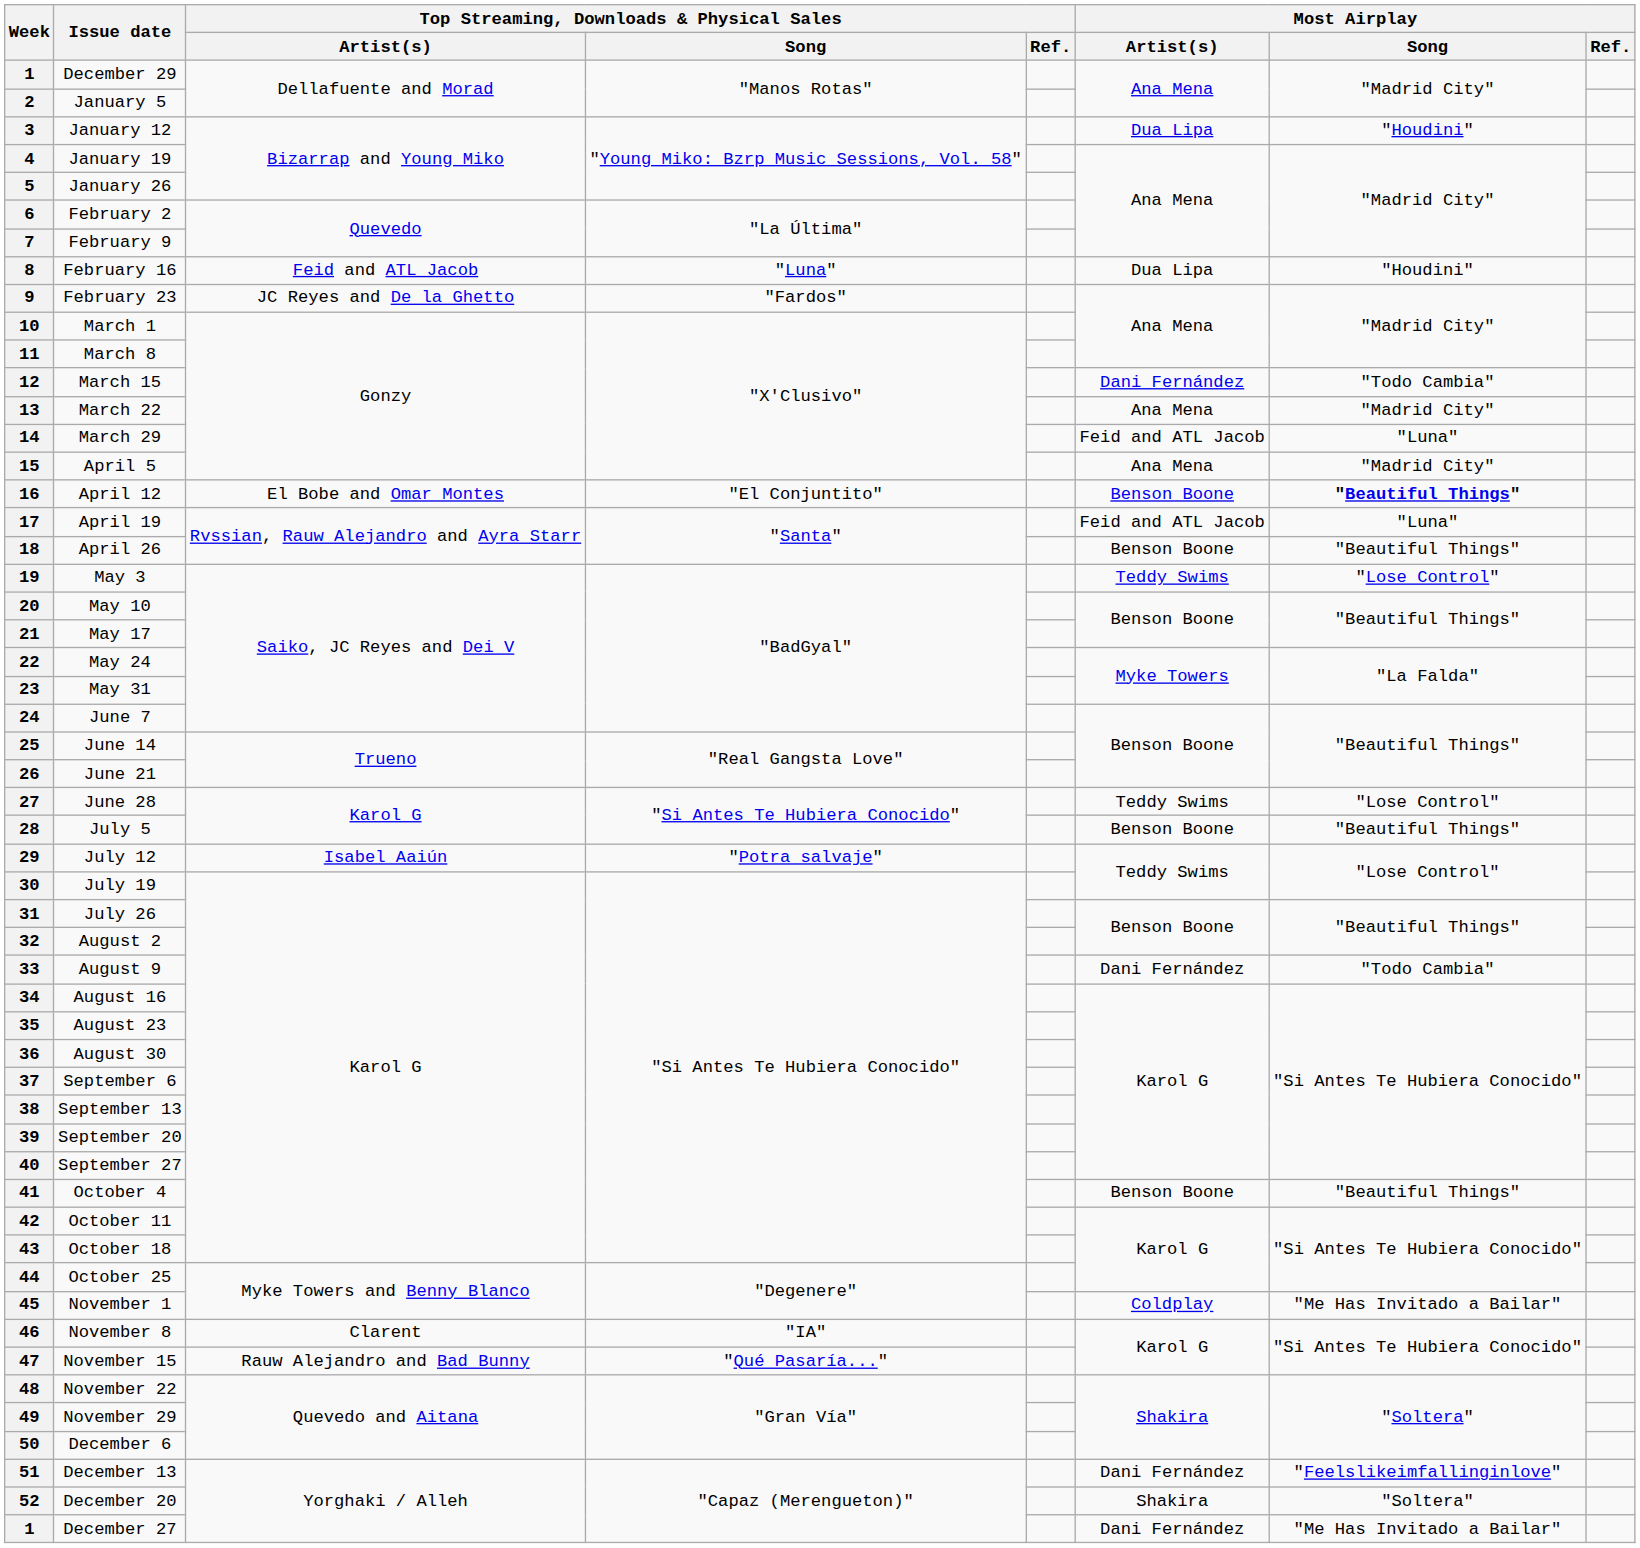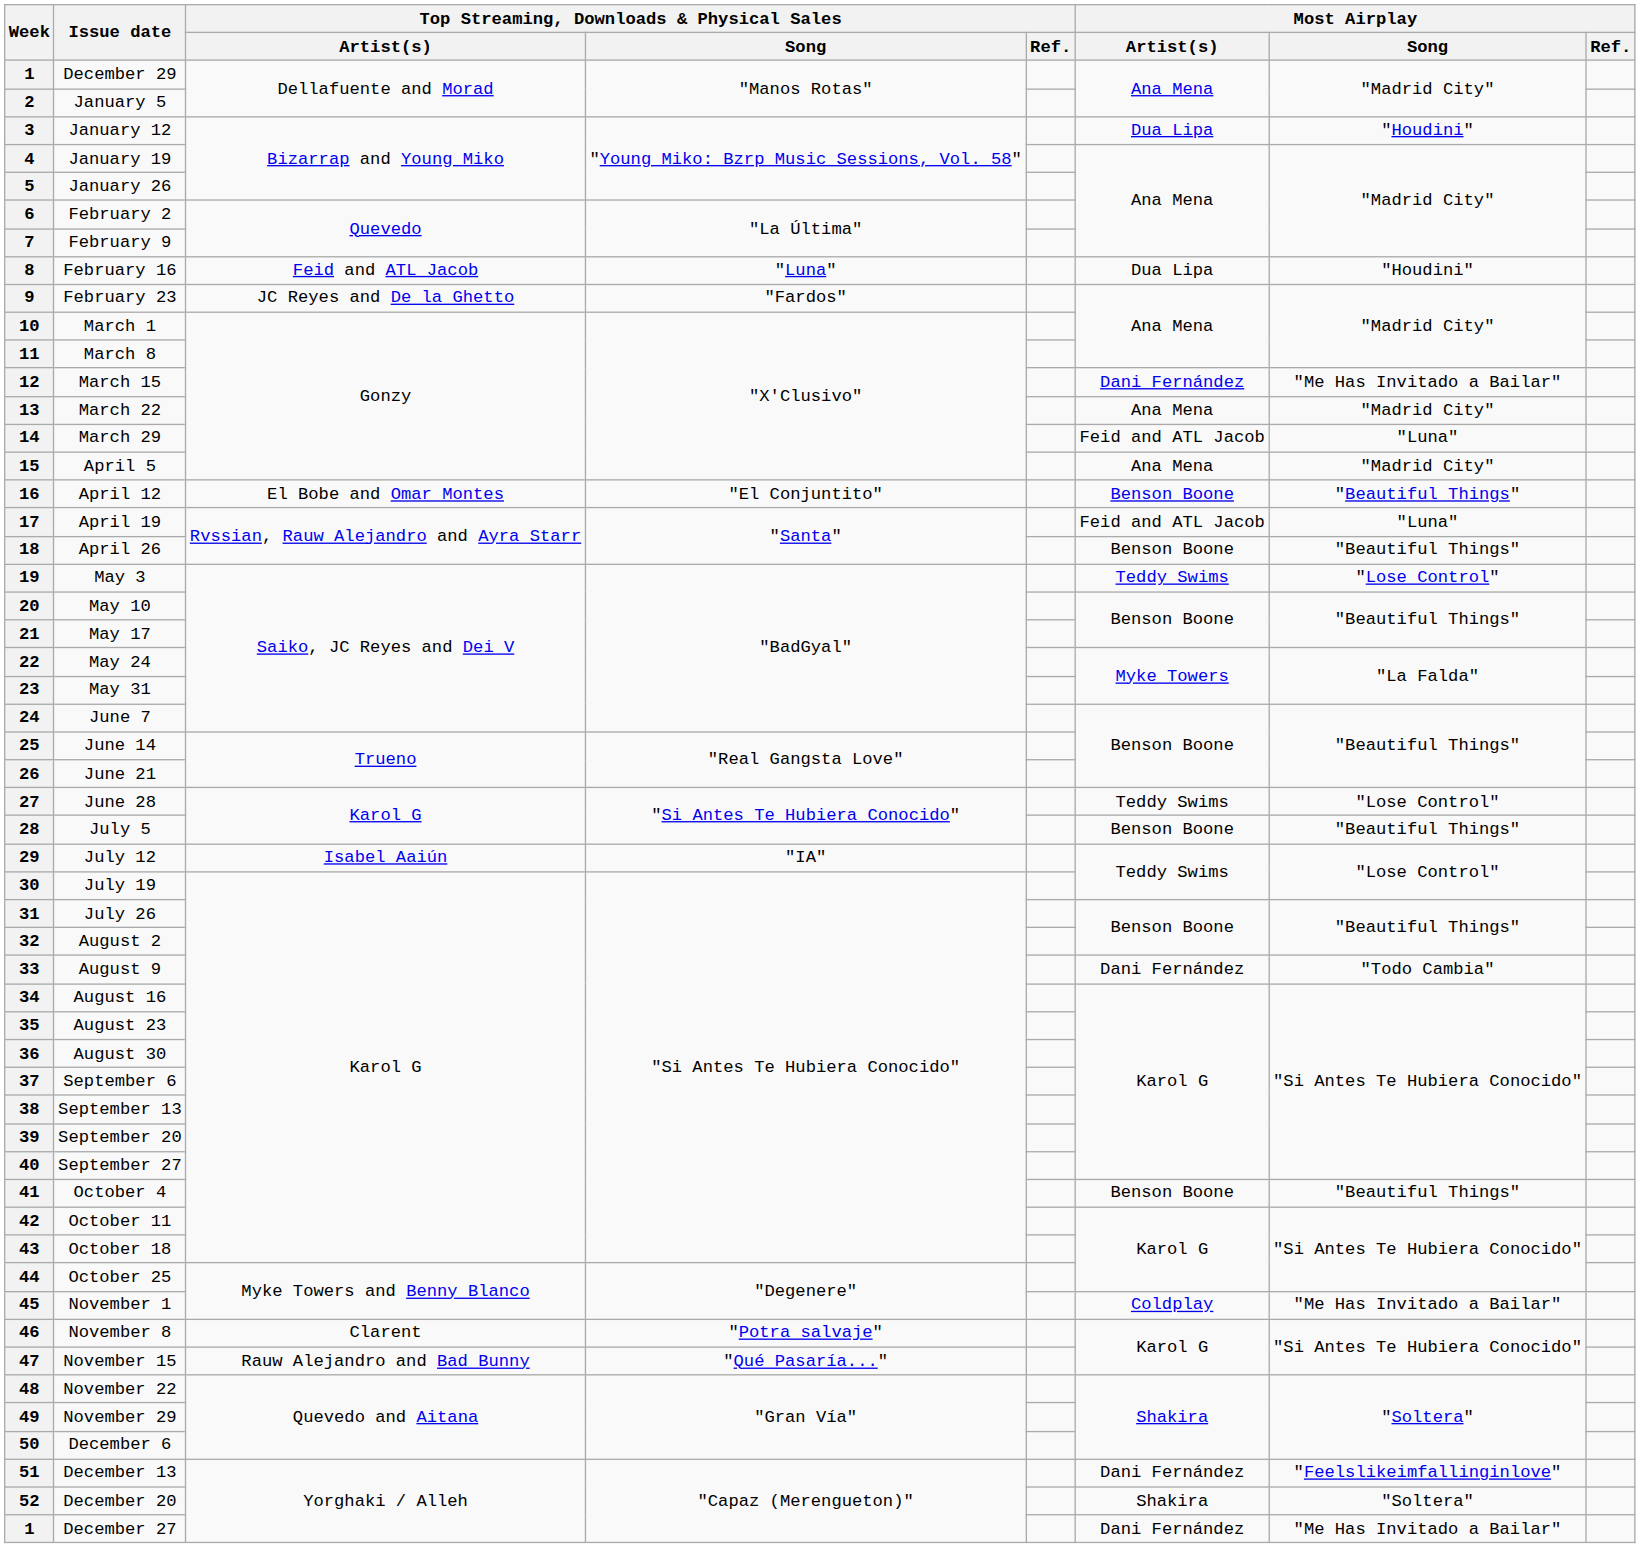12 | Most Airplay / Song: "Todo Cambia" -> "Me Has Invitado a Bailar"
16 | Most Airplay / Song: bold -> normal
29 | Top Streaming, Downloads & Physical Sales / Song: "Potra salvaje" -> "IA"
46 | Top Streaming, Downloads & Physical Sales / Song: "IA" -> "Potra salvaje"
